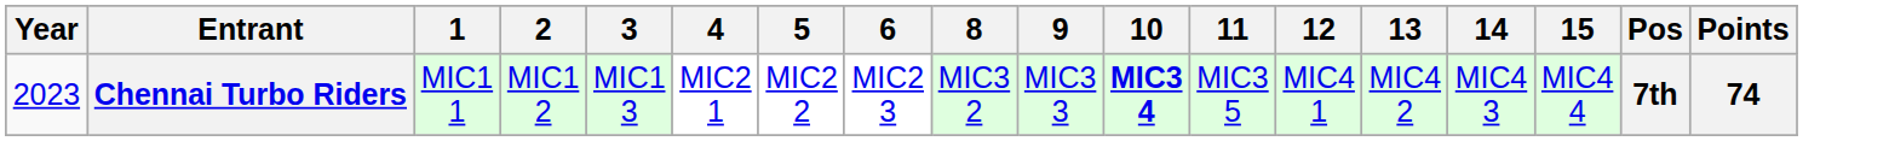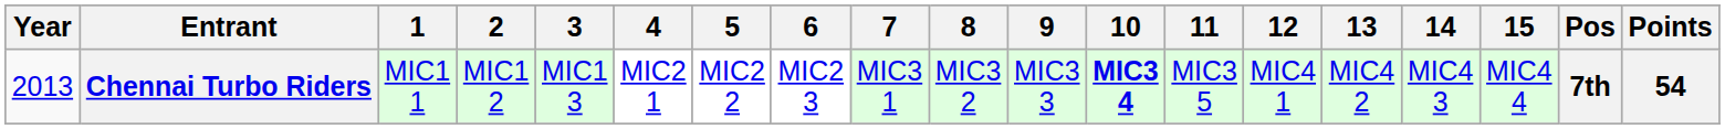+ column: 7 | MIC3 1
Chennai Turbo Riders | Year: 2023 -> 2013
Chennai Turbo Riders | Points: 74 -> 54
